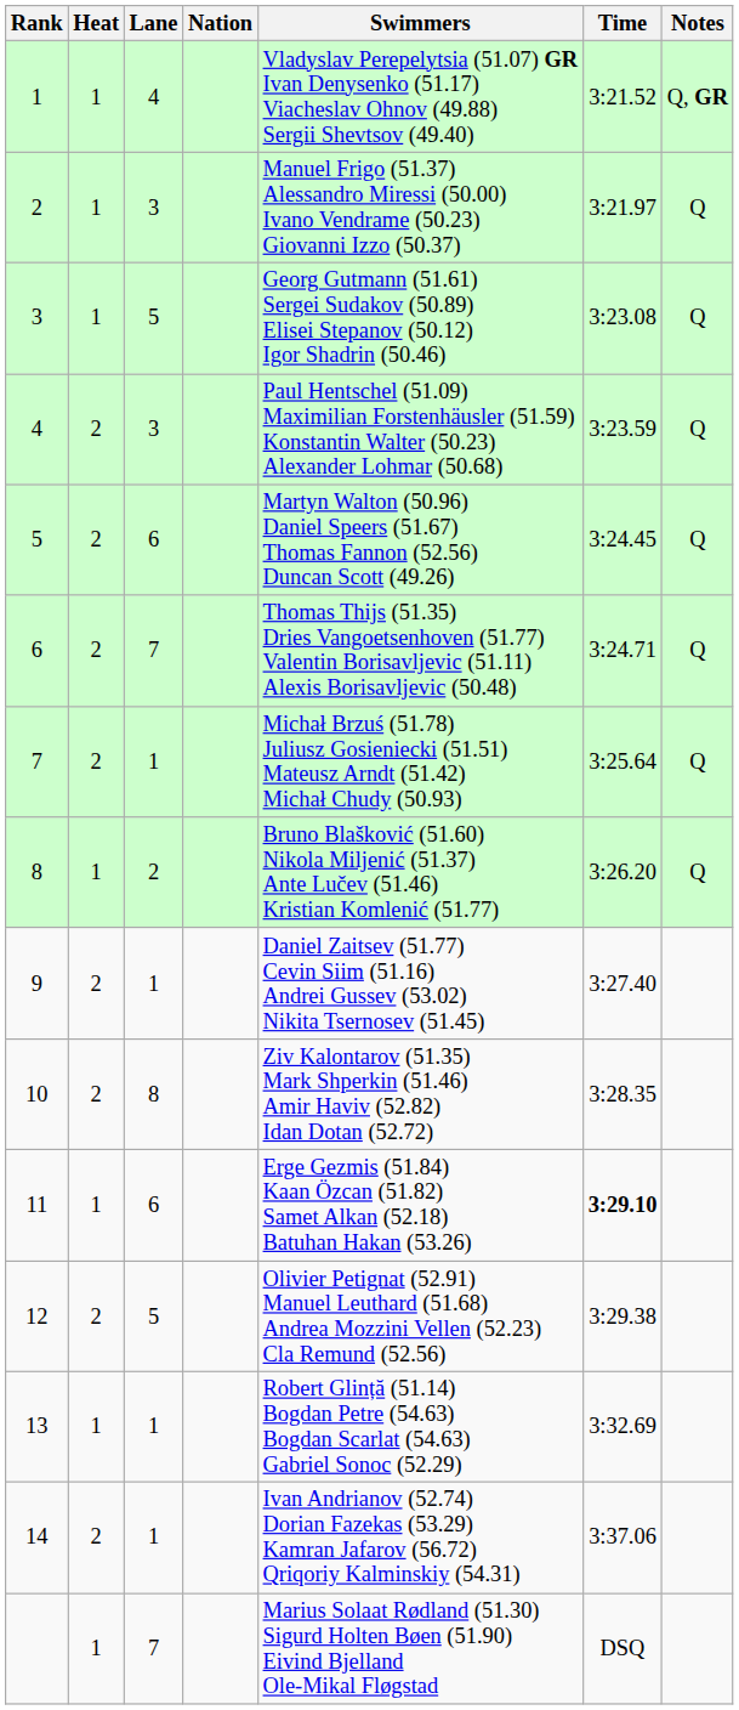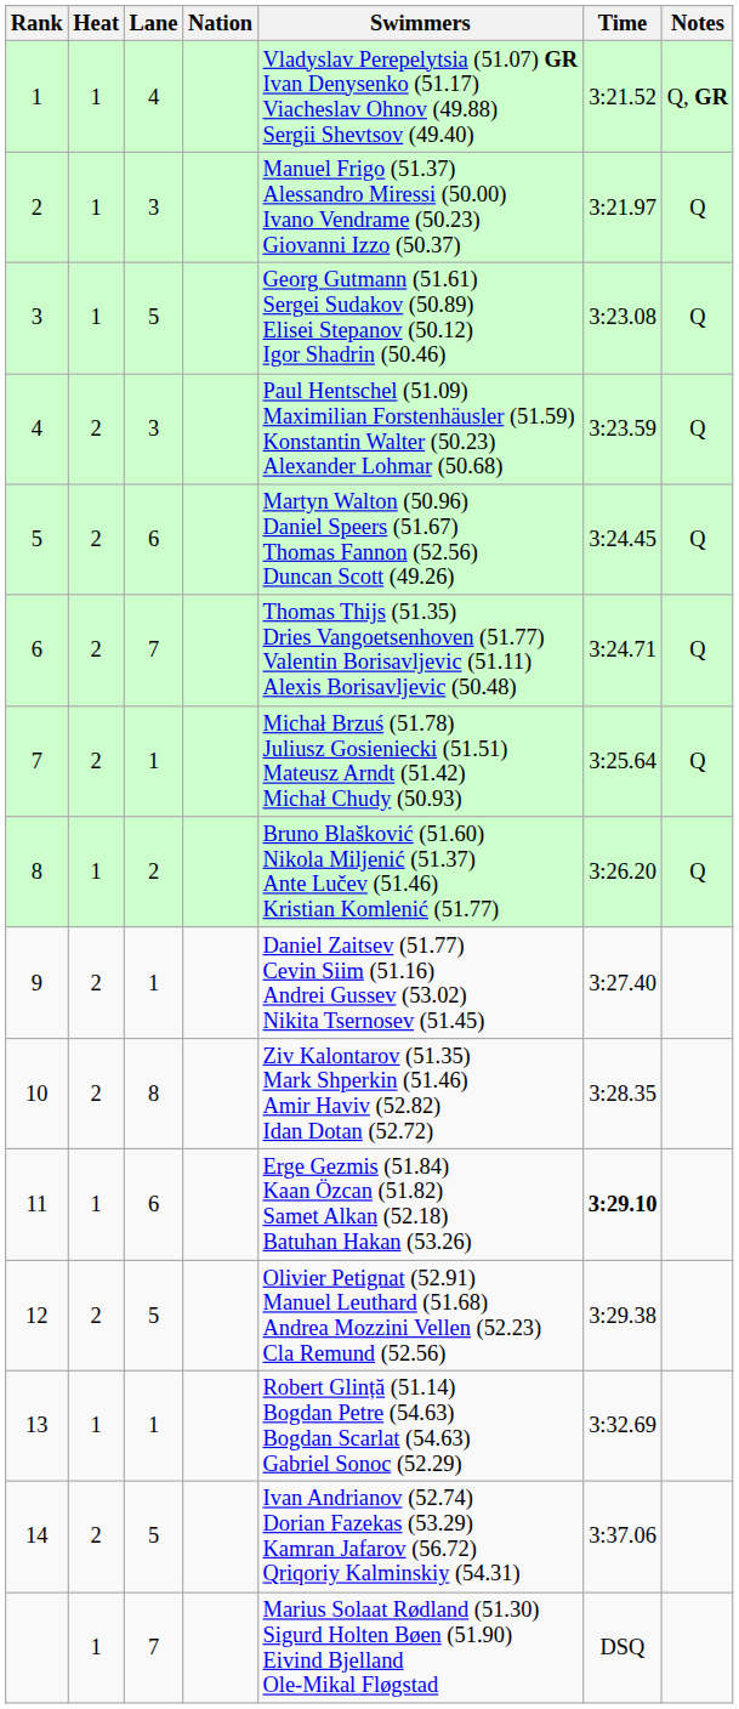14 | Lane: 1 -> 5
